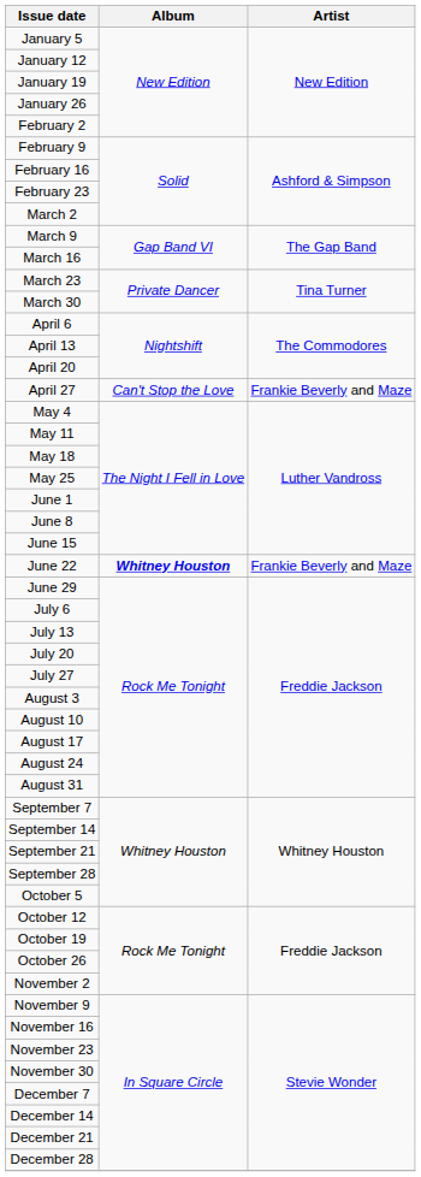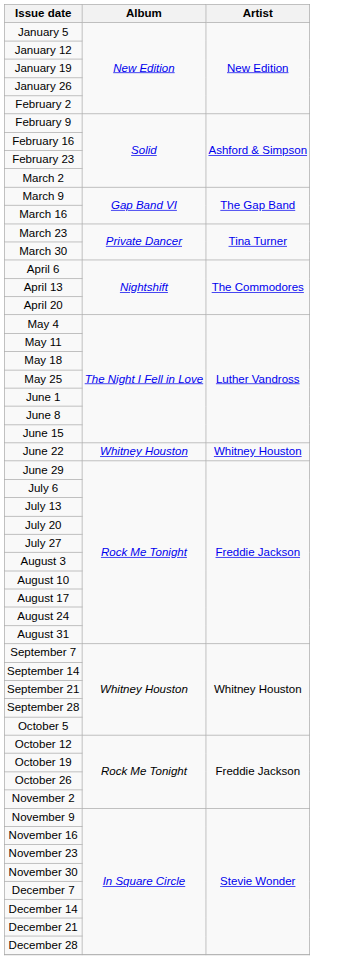- row: April 27 | Can't Stop the Love | Frankie Beverly and Maze
June 22 | Album: bold -> normal
June 22 | Artist: Frankie Beverly and Maze -> Whitney Houston
